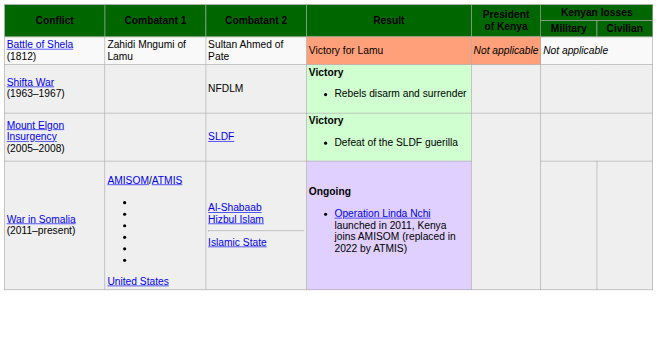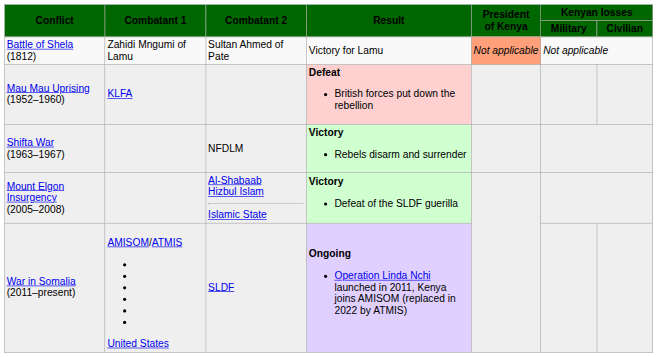Battle of Shela (1812) | Result: lightsalmon background -> no background
+ row: Mau Mau Uprising (1952–1960) | KLFA | Defeat British forces put down the rebellion
Mount Elgon Insurgency (2005–2008) | Combatant 2: SLDF -> Al-Shabaab Hizbul Islam Islamic State
War in Somalia (2011–present) | Combatant 2: Al-Shabaab Hizbul Islam Islamic State -> SLDF
